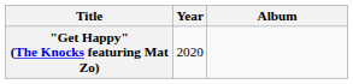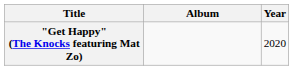columns swapped: Year <-> Album
